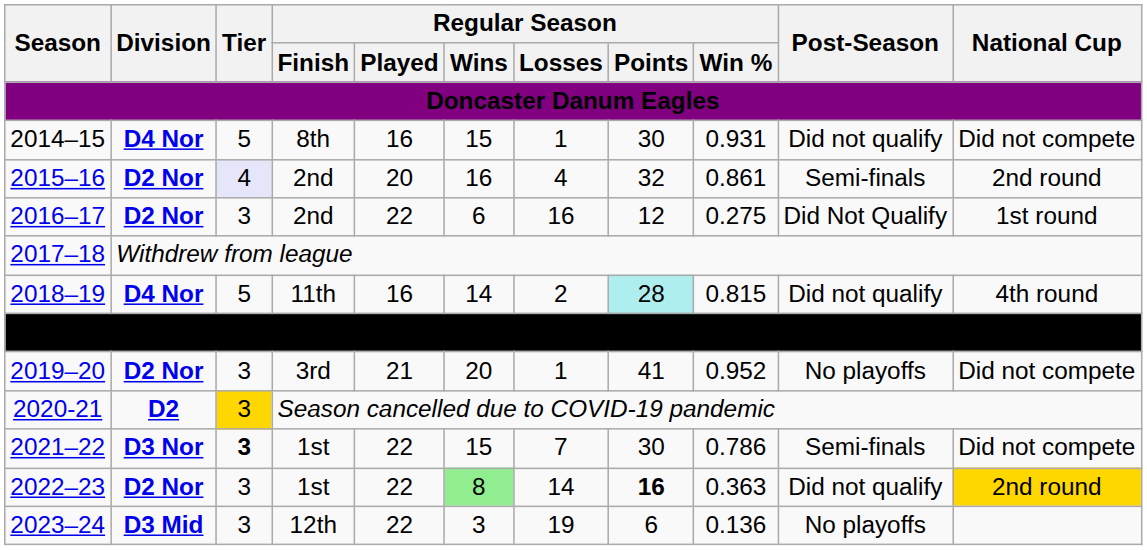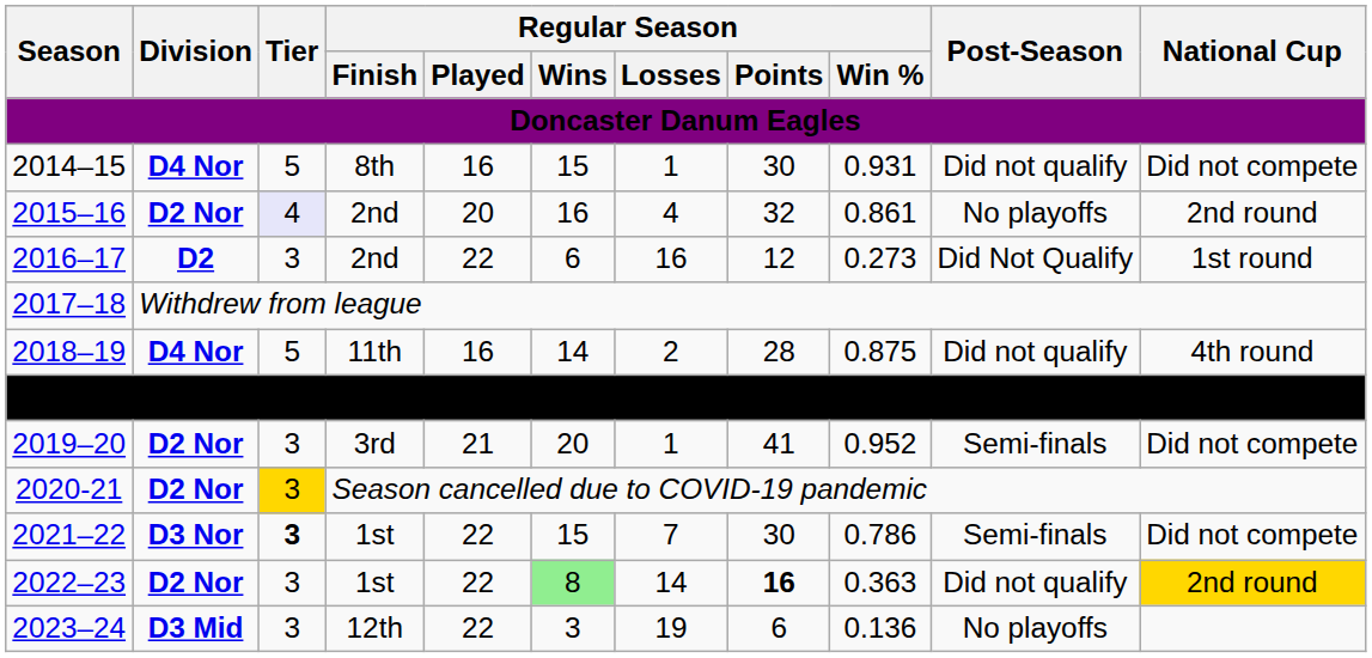2015–16 | Post-Season: Semi-finals -> No playoffs
2016–17 | Division: D2 Nor -> D2
2016–17 | Regular Season / Win %: 0.275 -> 0.273
2018–19 | Regular Season / Points: paleturquoise background -> no background
2018–19 | Regular Season / Win %: 0.815 -> 0.875
2019–20 | Post-Season: No playoffs -> Semi-finals
2020-21 | Division: D2 -> D2 Nor
